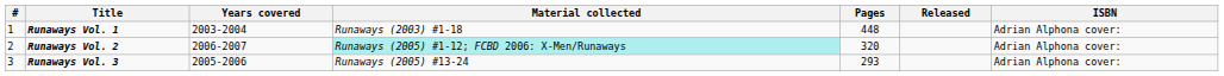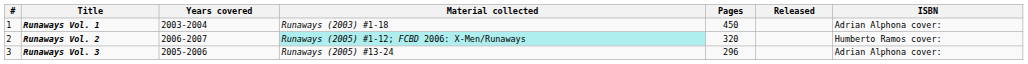Runaways Vol. 1 | Pages: 448 -> 450
Runaways Vol. 2 | ISBN: Adrian Alphona cover: -> Humberto Ramos cover:
Runaways Vol. 3 | Pages: 293 -> 296
